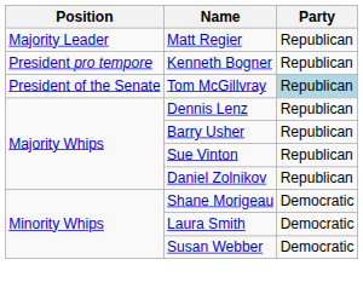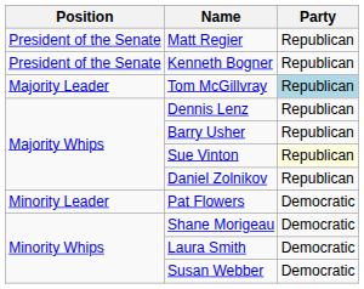Matt Regier | Position: Majority Leader -> President of the Senate
Kenneth Bogner | Position: President pro tempore -> President of the Senate
Tom McGillvray | Position: President of the Senate -> Majority Leader
Sue Vinton | Party: no background -> lightyellow background
+ row: Minority Leader | Pat Flowers | Democratic
